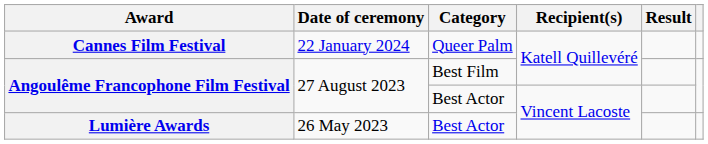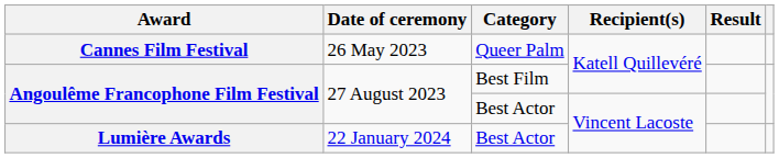Cannes Film Festival | Date of ceremony: 22 January 2024 -> 26 May 2023
Lumière Awards | Date of ceremony: 26 May 2023 -> 22 January 2024
